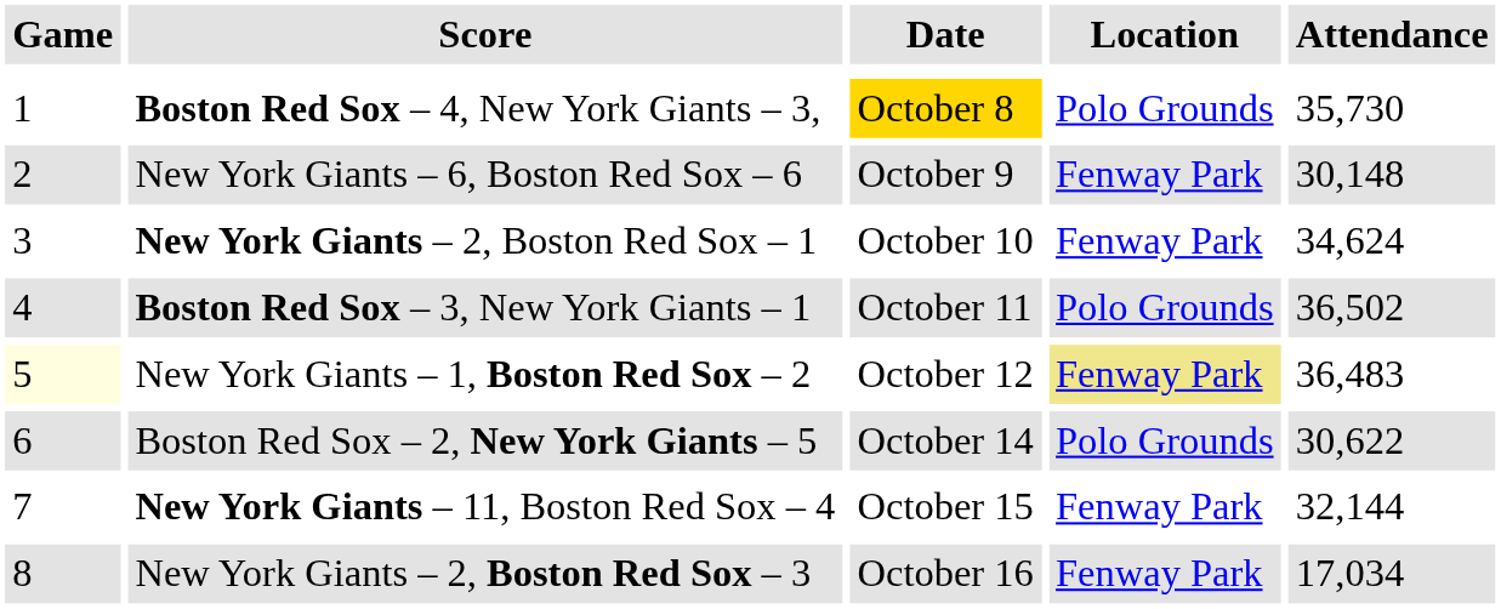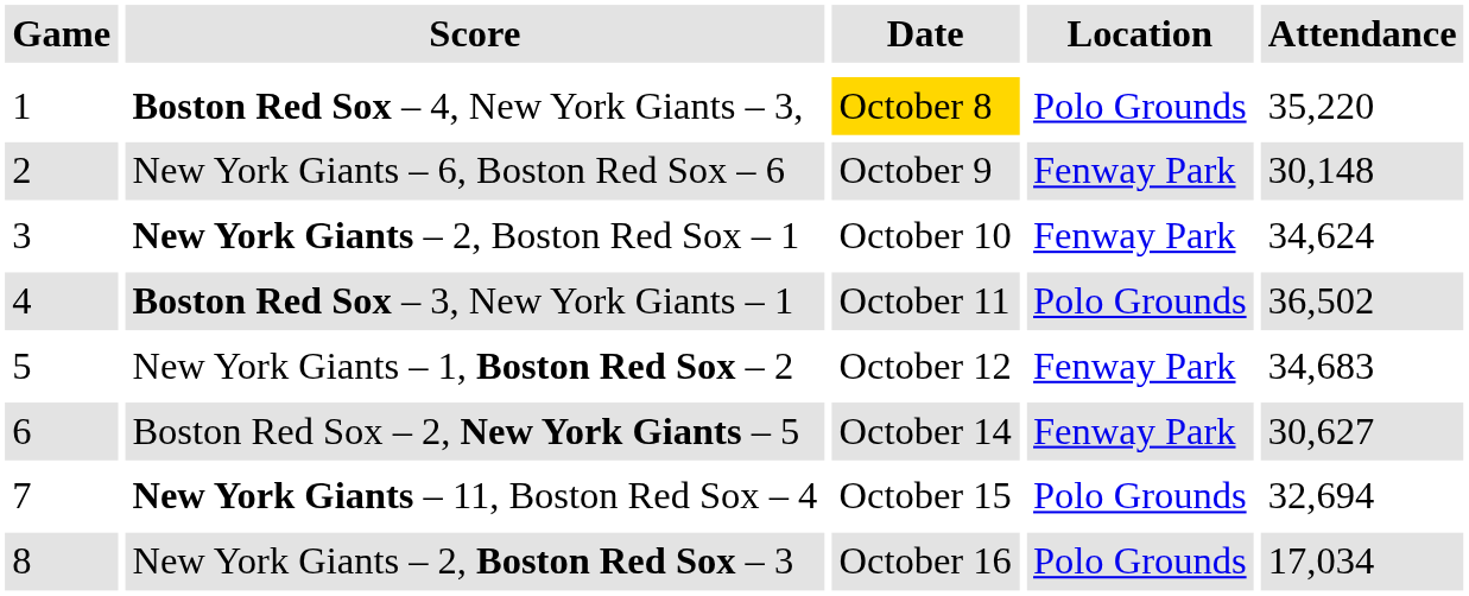Boston Red Sox – 4, New York Giants – 3, | Attendance: 35,730 -> 35,220
New York Giants – 1, Boston Red Sox – 2 | Game: lightyellow background -> no background
New York Giants – 1, Boston Red Sox – 2 | Location: khaki background -> no background
New York Giants – 1, Boston Red Sox – 2 | Attendance: 36,483 -> 34,683
Boston Red Sox – 2, New York Giants – 5 | Location: Polo Grounds -> Fenway Park
Boston Red Sox – 2, New York Giants – 5 | Attendance: 30,622 -> 30,627
New York Giants – 11, Boston Red Sox – 4 | Location: Fenway Park -> Polo Grounds
New York Giants – 11, Boston Red Sox – 4 | Attendance: 32,144 -> 32,694
New York Giants – 2, Boston Red Sox – 3 | Location: Fenway Park -> Polo Grounds
